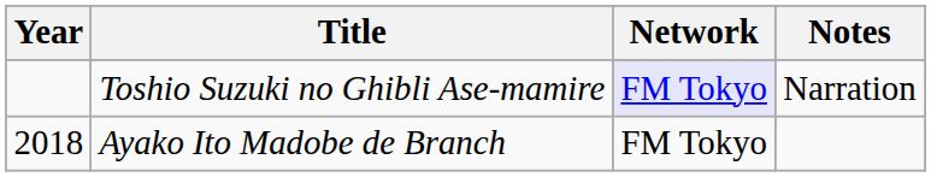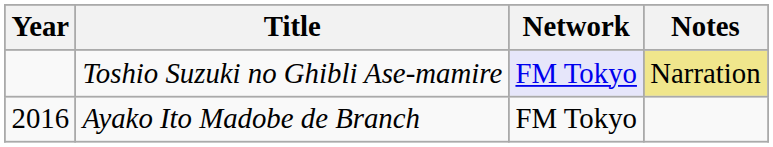Toshio Suzuki no Ghibli Ase-mamire | Notes: no background -> khaki background
Ayako Ito Madobe de Branch | Year: 2018 -> 2016
